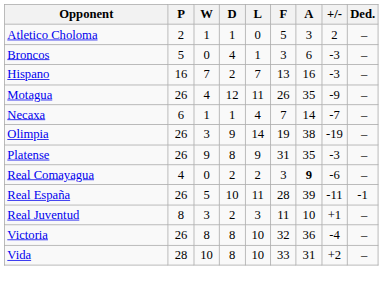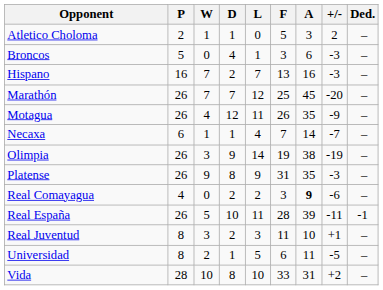+ row: Marathón | 26 | 7 | 7 | 12 | 25 | 45 | -20 | –
+ row: Universidad | 8 | 2 | 1 | 5 | 6 | 11 | -5 | –
- row: Victoria | 26 | 8 | 8 | 10 | 32 | 36 | -4 | –
